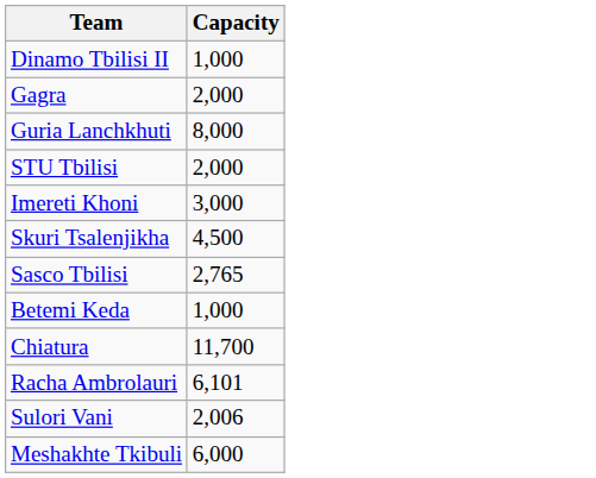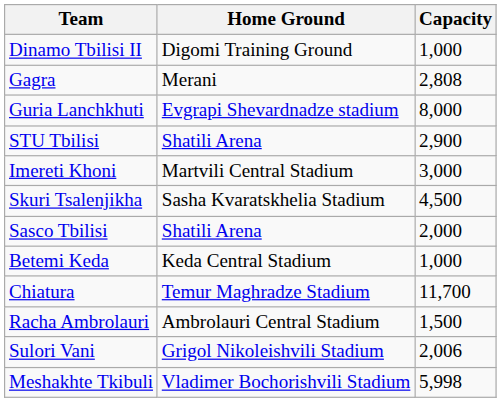+ column: Home Ground | Digomi Training Ground | Merani | Evgrapi Shevardnadze stadium | Shatili Arena | Martvili Central Stadium | Sasha Kvaratskhelia Stadium | Shatili Arena | Keda Central Stadium | Temur Maghradze Stadium | Ambrolauri Central Stadium | Grigol Nikoleishvili Stadium | Vladimer Bochorishvili Stadium
Gagra | Capacity: 2,000 -> 2,808
STU Tbilisi | Capacity: 2,000 -> 2,900
Sasco Tbilisi | Capacity: 2,765 -> 2,000
Racha Ambrolauri | Capacity: 6,101 -> 1,500
Meshakhte Tkibuli | Capacity: 6,000 -> 5,998
